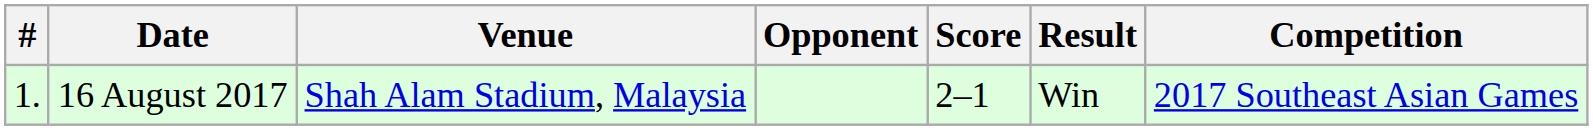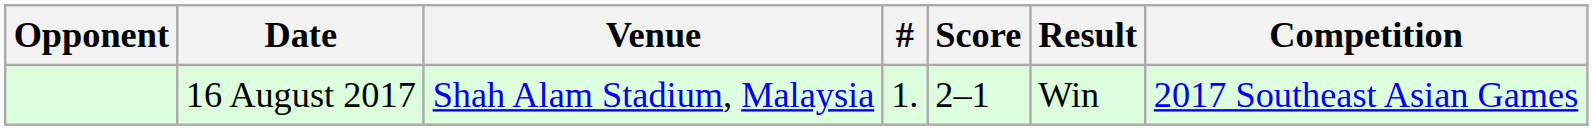columns swapped: # <-> Opponent
